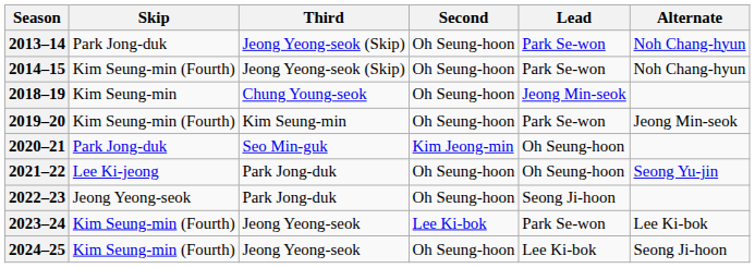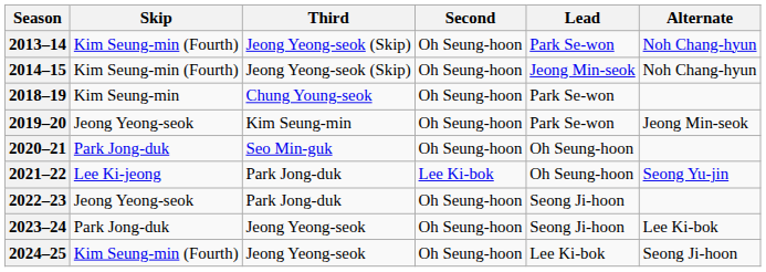2013–14 | Skip: Park Jong-duk -> Kim Seung-min (Fourth)
2014–15 | Lead: Park Se-won -> Jeong Min-seok
2018–19 | Lead: Jeong Min-seok -> Park Se-won
2019–20 | Skip: Kim Seung-min (Fourth) -> Jeong Yeong-seok
2020–21 | Second: Kim Jeong-min -> Oh Seung-hoon
2021–22 | Second: Oh Seung-hoon -> Lee Ki-bok
2023–24 | Skip: Kim Seung-min (Fourth) -> Park Jong-duk
2023–24 | Second: Lee Ki-bok -> Oh Seung-hoon
2023–24 | Lead: Park Se-won -> Seong Ji-hoon
